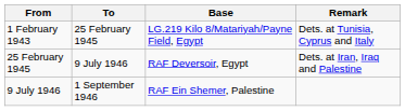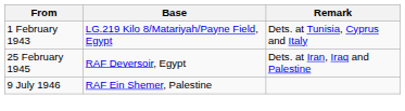- column: To | 25 February 1945 | 9 July 1946 | 1 September 1946
